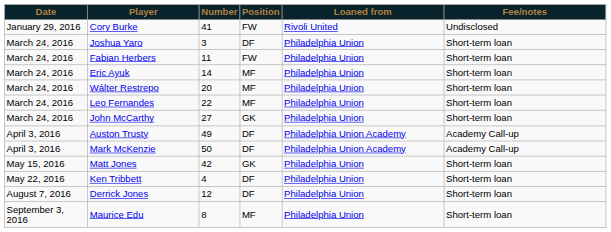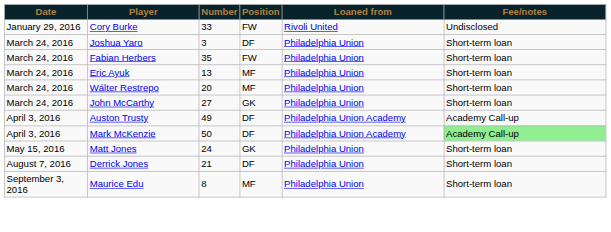Cory Burke | Number: 41 -> 33
Fabian Herbers | Number: 11 -> 35
Eric Ayuk | Number: 14 -> 13
- row: March 24, 2016 | Leo Fernandes | 22 | MF | Philadelphia Union | Short-term loan
Mark McKenzie | Fee/notes: no background -> lightgreen background
Matt Jones | Number: 42 -> 24
- row: May 22, 2016 | Ken Tribbett | 4 | DF | Philadelphia Union | Short-term loan
Derrick Jones | Number: 12 -> 21
